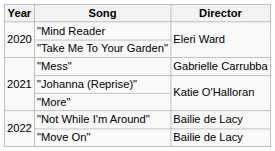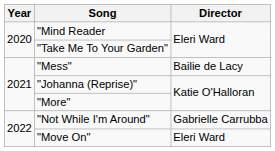"Mess" | Director: Gabrielle Carrubba -> Bailie de Lacy
"Not While I'm Around" | Director: Bailie de Lacy -> Gabrielle Carrubba
"Move On" | Director: Bailie de Lacy -> Eleri Ward
